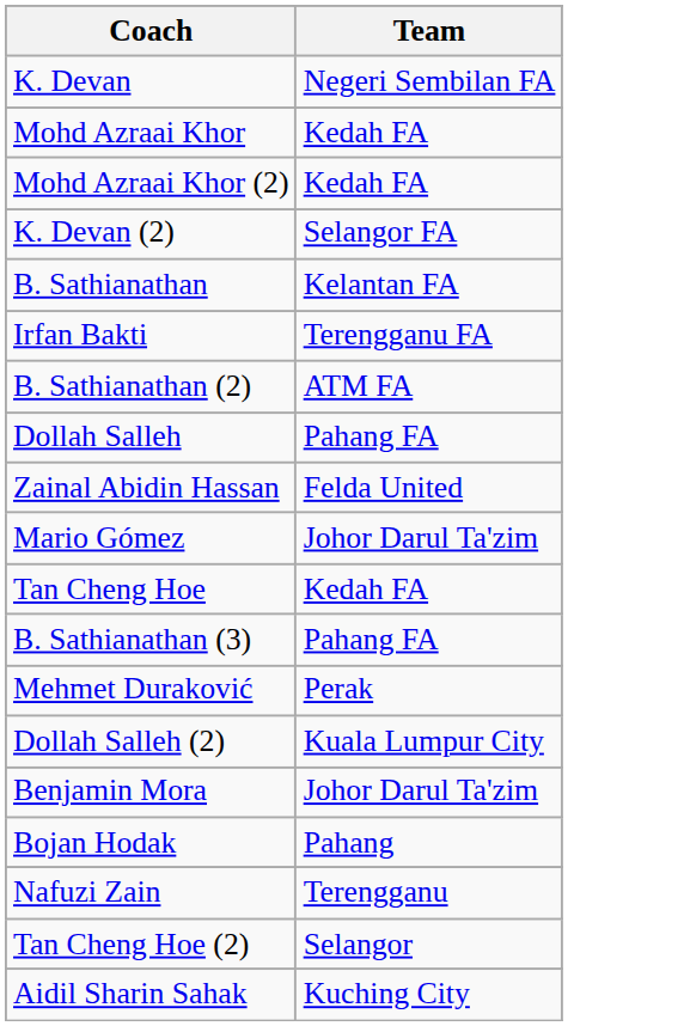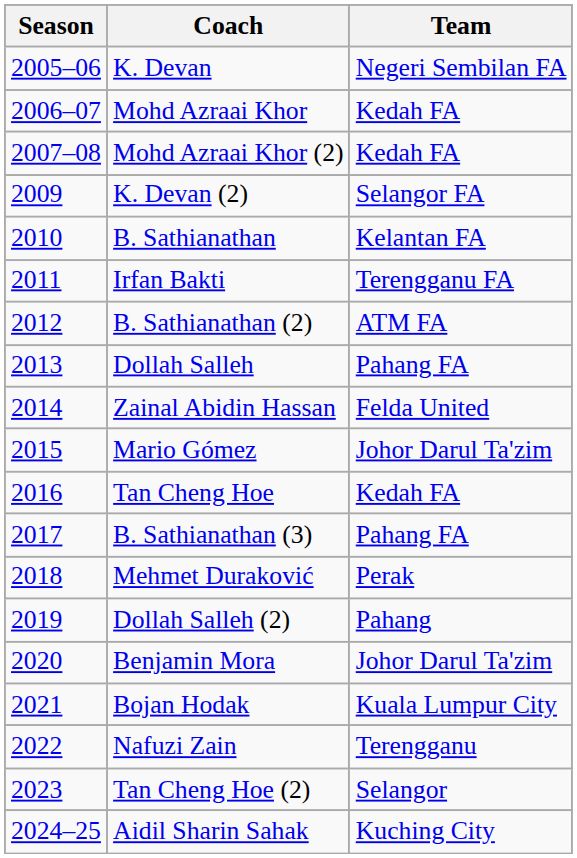+ column: Season | 2005–06 | 2006–07 | 2007–08 | 2009 | 2010 | 2011 | 2012 | 2013 | 2014 | 2015 | 2016 | 2017 | 2018 | 2019 | 2020 | 2021 | 2022 | 2023 | 2024–25
Dollah Salleh (2) | Team: Kuala Lumpur City -> Pahang
Bojan Hodak | Team: Pahang -> Kuala Lumpur City
